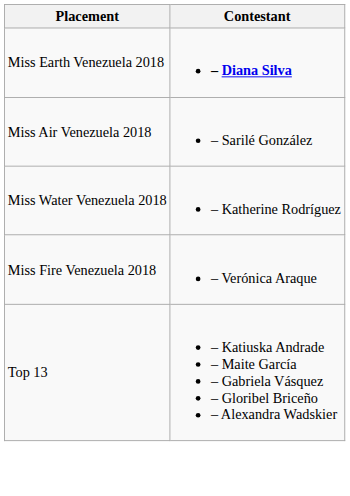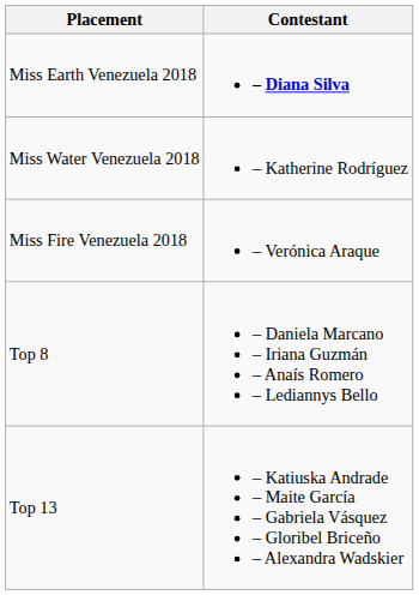- row: Miss Air Venezuela 2018 | – Sarilé González
+ row: Top 8 | – Daniela Marcano – Iriana Guzmán – Anaís Romero – Lediannys Bello
